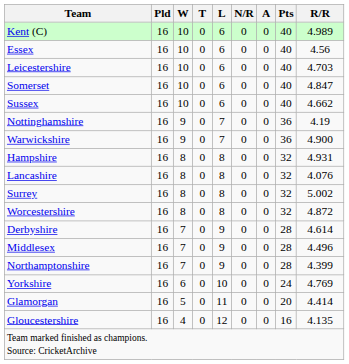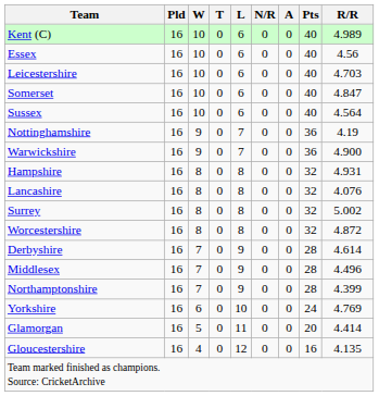Sussex | R/R: 4.662 -> 4.564
